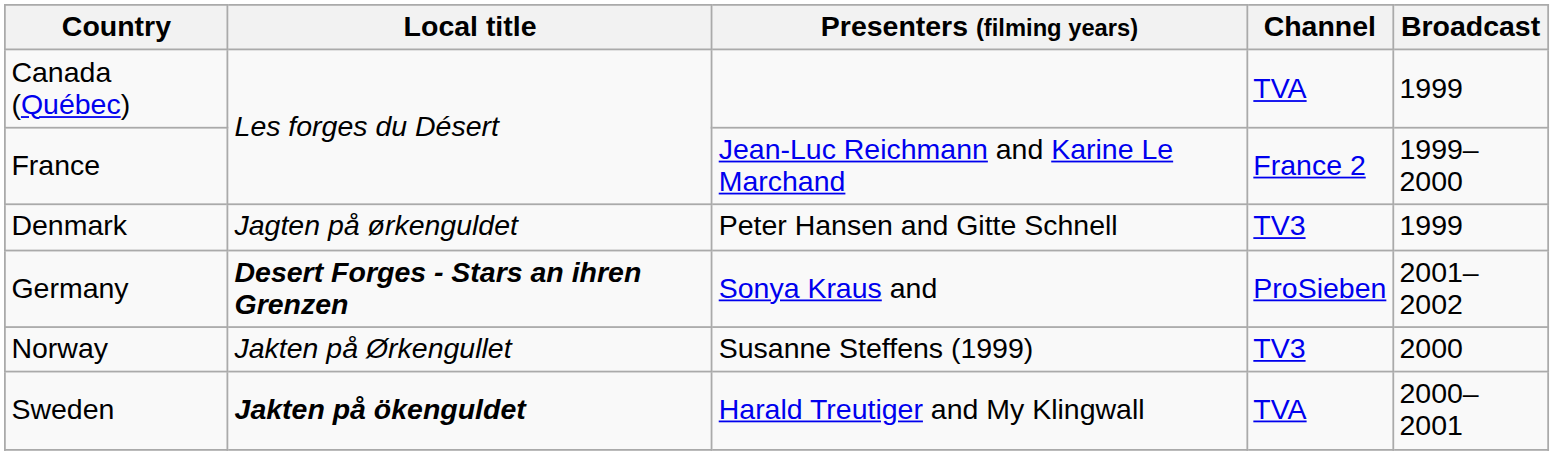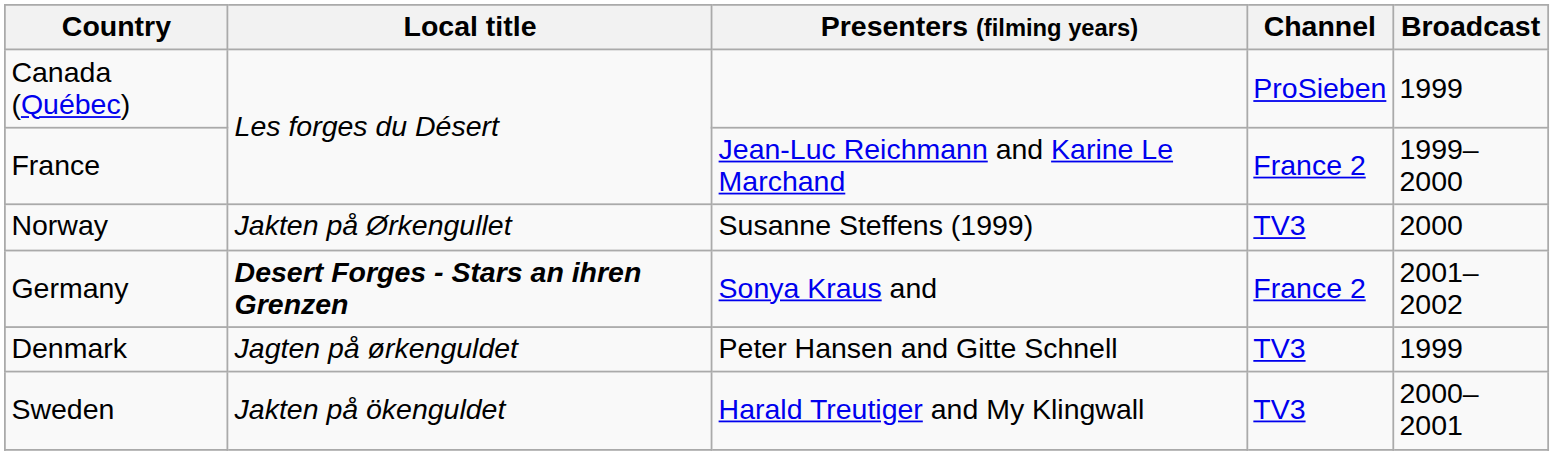Canada (Québec) | Channel: TVA -> ProSieben
rows swapped: Denmark <-> Norway
Germany | Channel: ProSieben -> France 2
Sweden | Local title: bold -> normal
Sweden | Channel: TVA -> TV3
